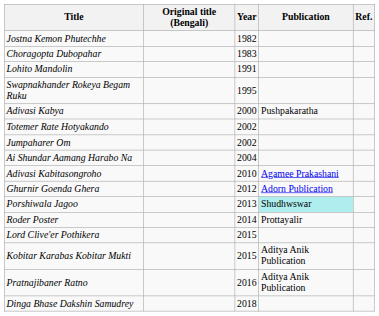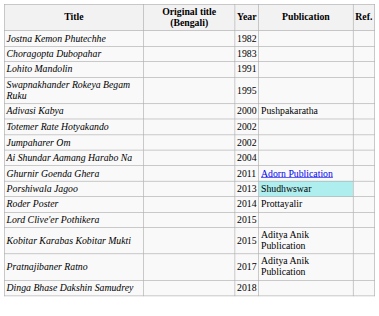- row: Adivasi Kabitasongroho | 2010 | Agamee Prakashani
Ghurnir Goenda Ghera | Year: 2012 -> 2011
Pratnajibaner Ratno | Year: 2016 -> 2017
